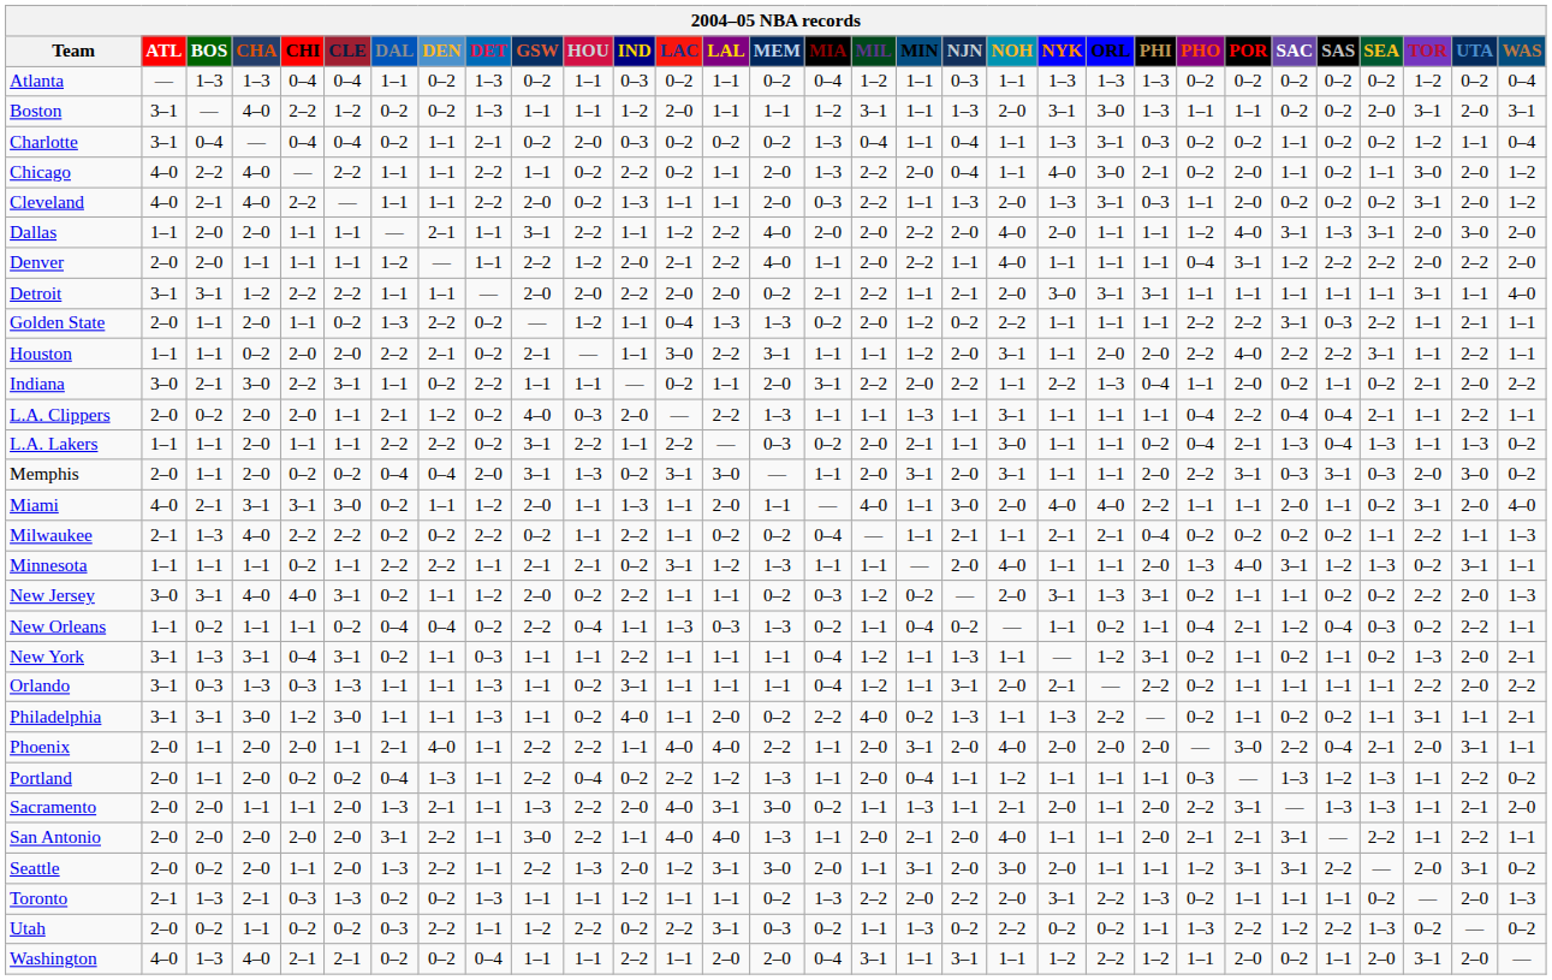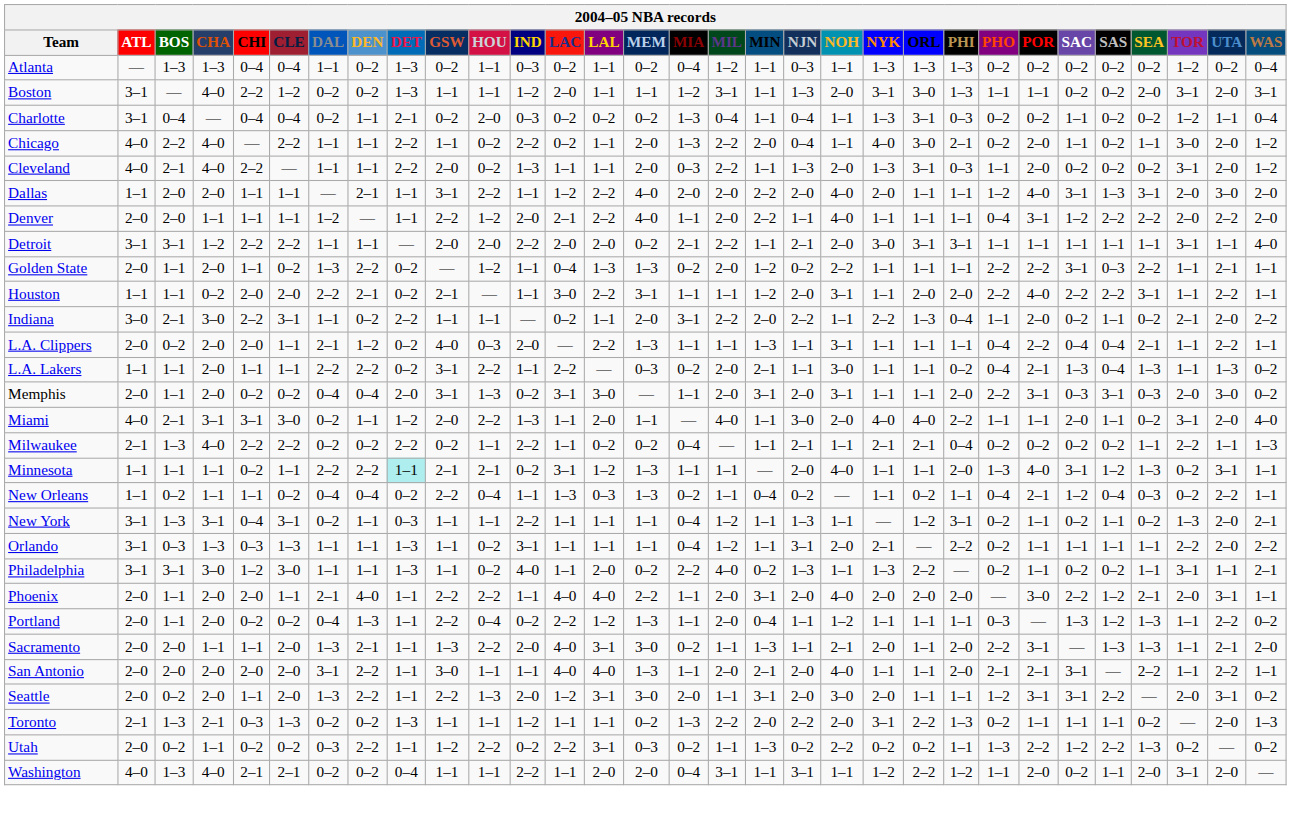Miami | HOU: 1–1 -> 2–2
Minnesota | DET: no background -> paleturquoise background
- row: New Jersey | 3–0 | 3–1 | 4–0 | 4–0 | 3–1 | 0–2 | 1–1 | 1–2 | 2–0 | 0–2 | 2–2 | 1–1 | 1–1 | 0–2 | 0–3 | 1–2 | 0–2 | — | 2–0 | 3–1 | 1–3 | 3–1 | 0–2 | 1–1 | 1–1 | 0–2 | 0–2 | 2–2 | 2–0 | 1–3
Phoenix | SAS: 0–4 -> 1–2
San Antonio | HOU: 2–2 -> 1–1
